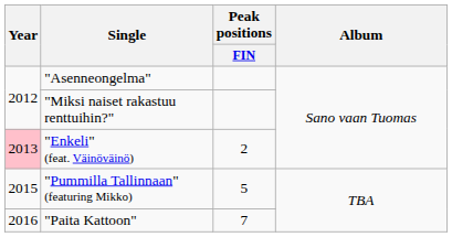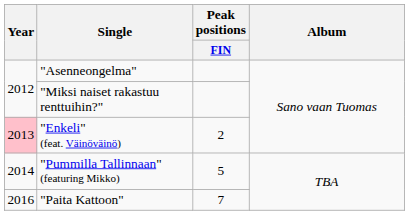"Pummilla Tallinnaan" (featuring Mikko) | Year: 2015 -> 2014
